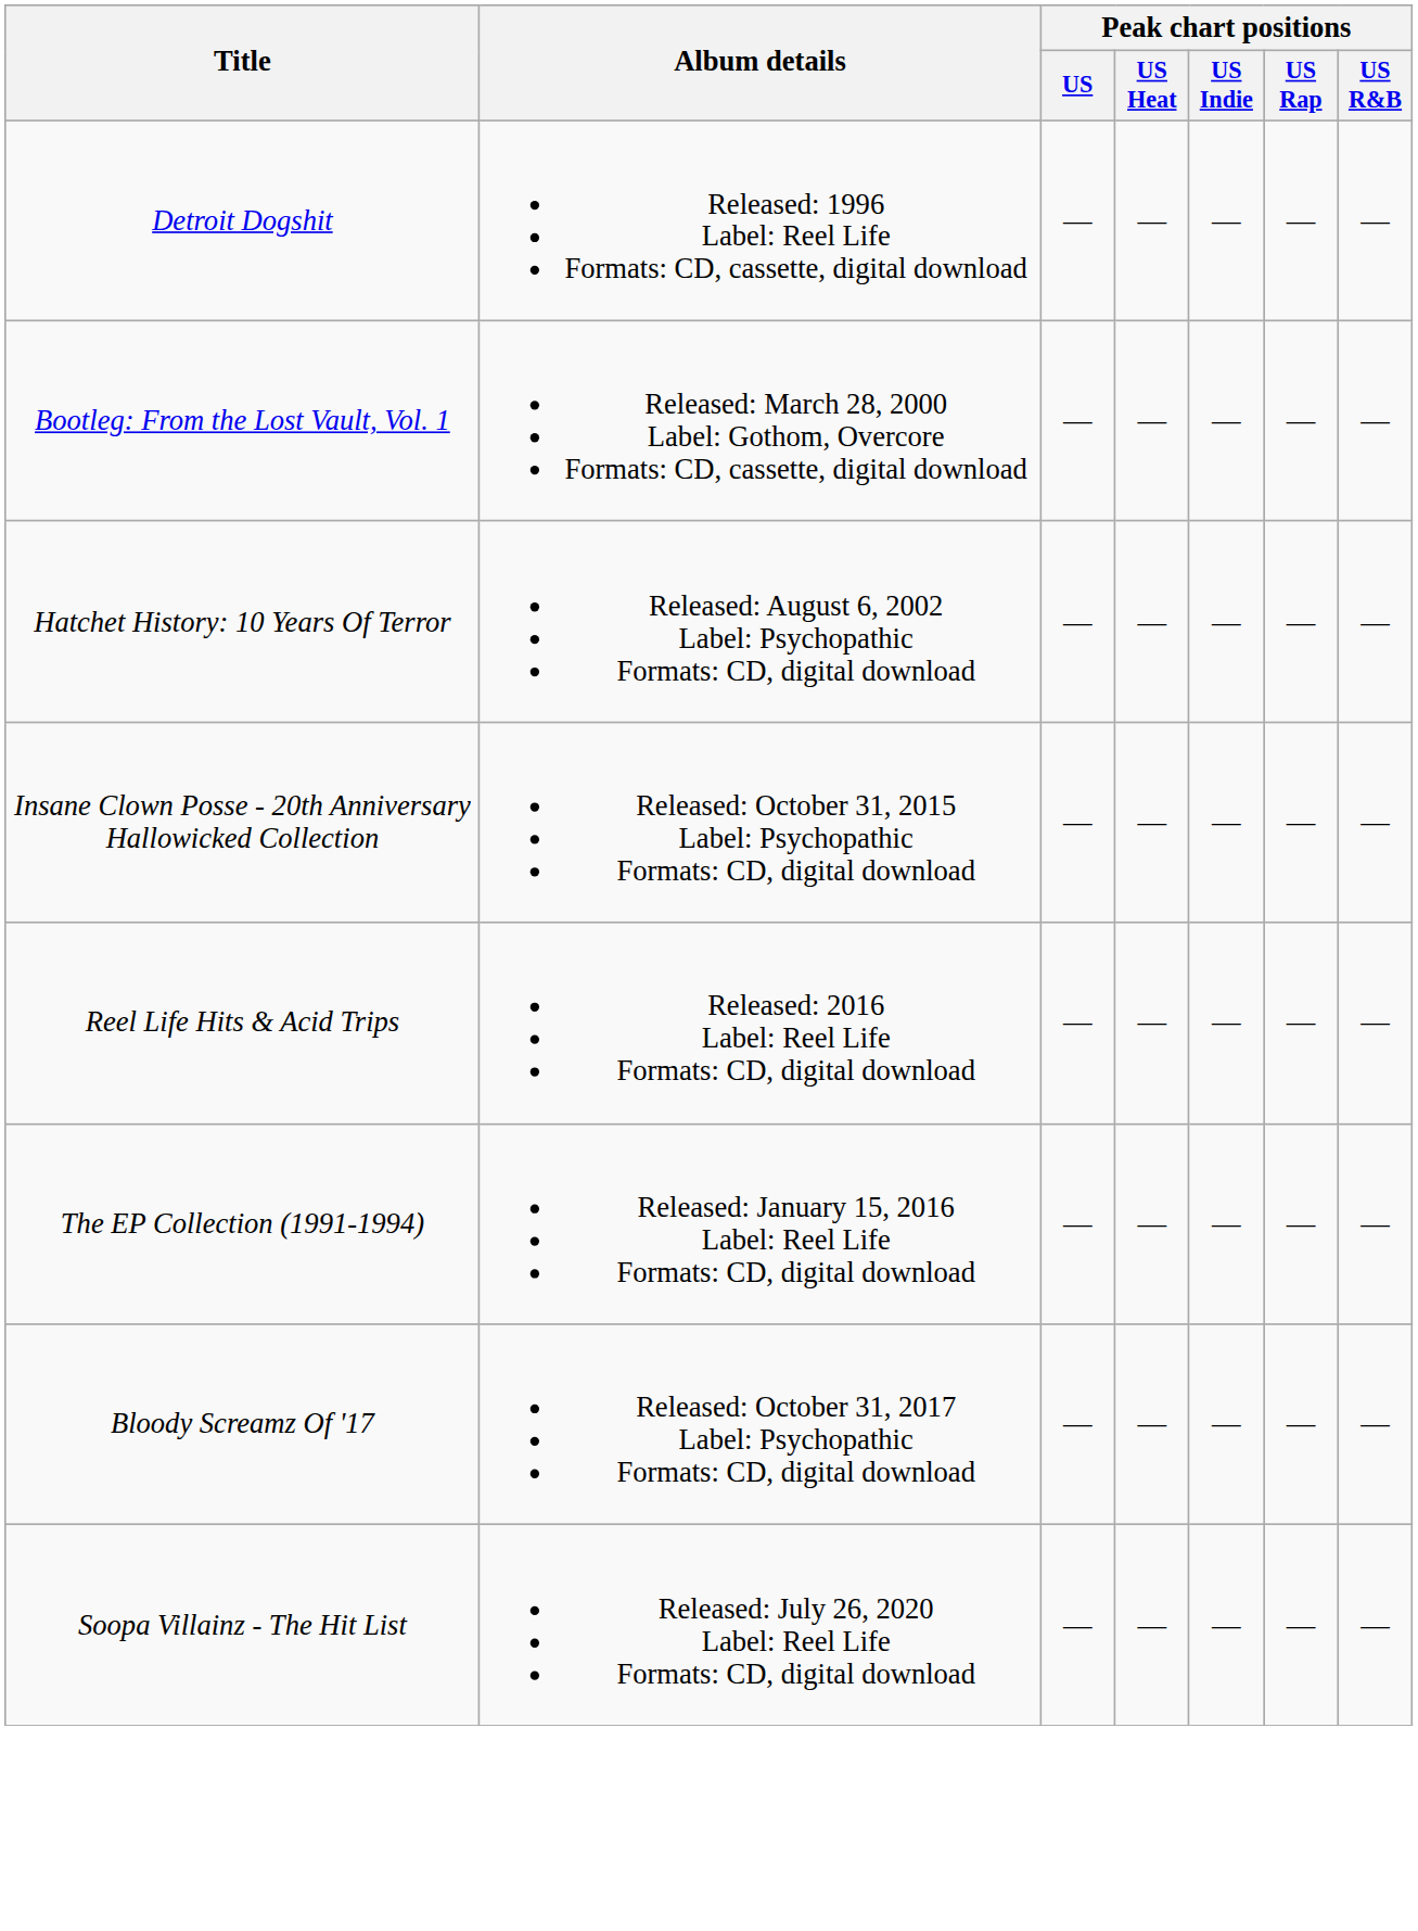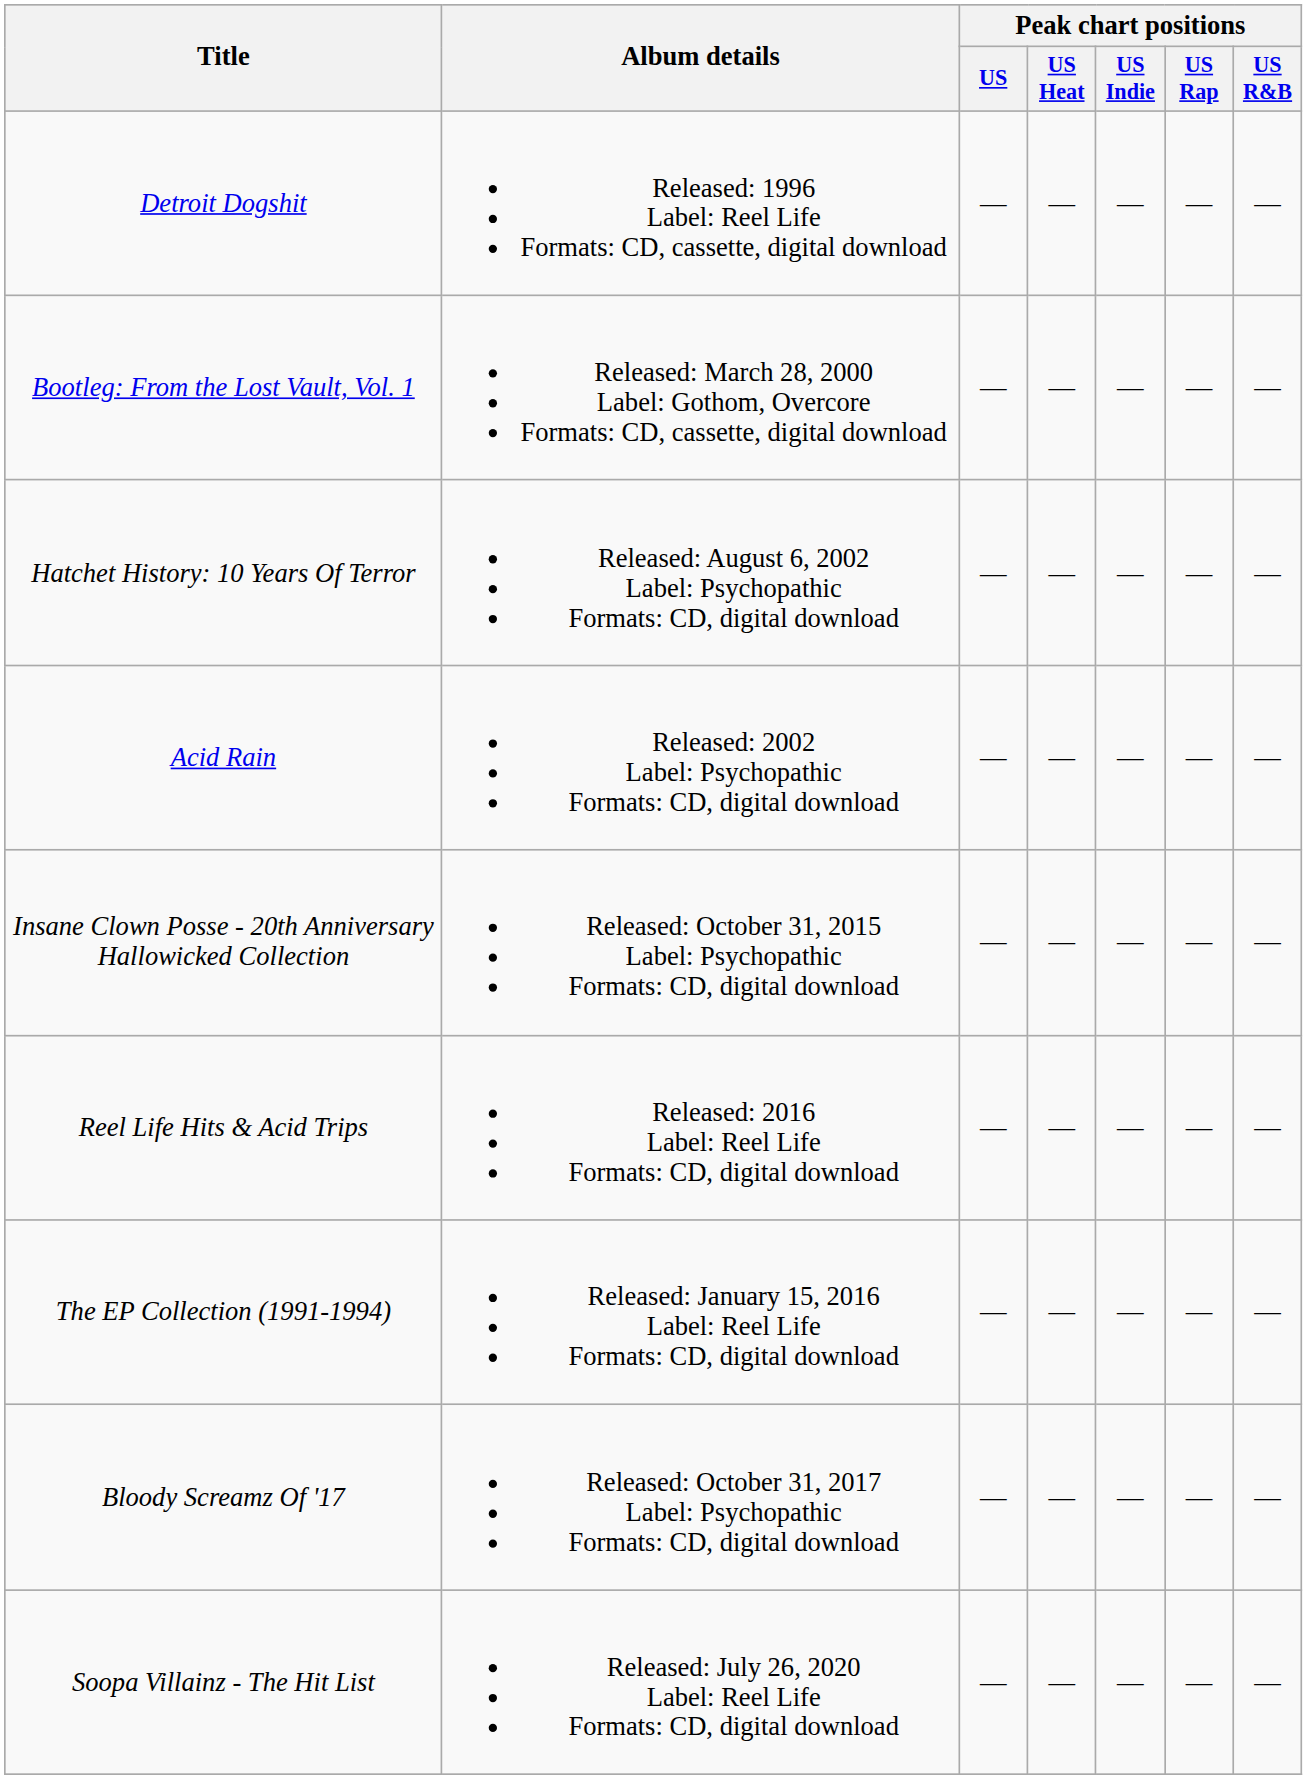+ row: Acid Rain | Released: 2002 Label: Psychopathic Formats: CD, digital download | — | — | — | — | —
